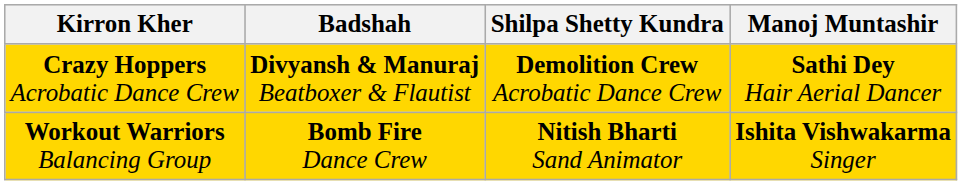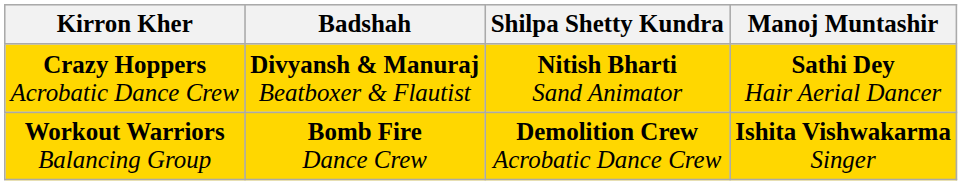Crazy Hoppers Acrobatic Dance Crew | Shilpa Shetty Kundra: Demolition Crew Acrobatic Dance Crew -> Nitish Bharti Sand Animator
Workout Warriors Balancing Group | Shilpa Shetty Kundra: Nitish Bharti Sand Animator -> Demolition Crew Acrobatic Dance Crew
